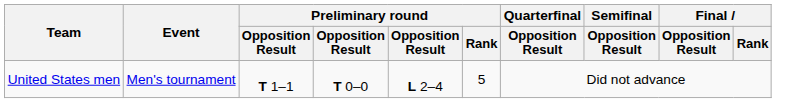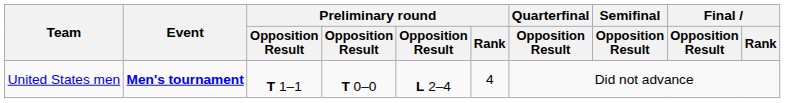United States men | Event: normal -> bold
United States men | Preliminary round / Rank: 5 -> 4
